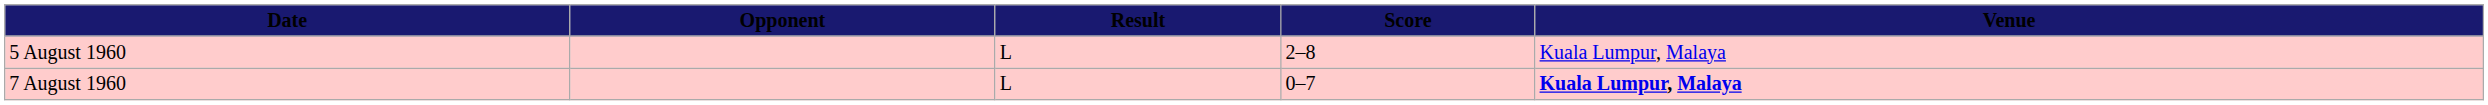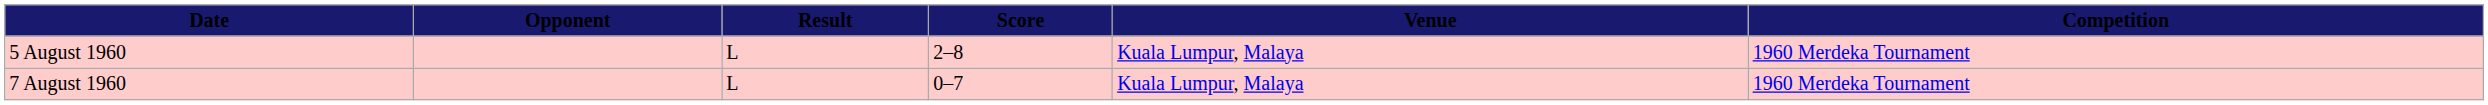+ column: Competition | 1960 Merdeka Tournament | 1960 Merdeka Tournament
7 August 1960 | Venue: bold -> normal
